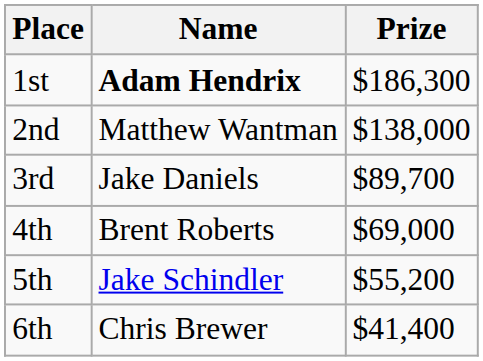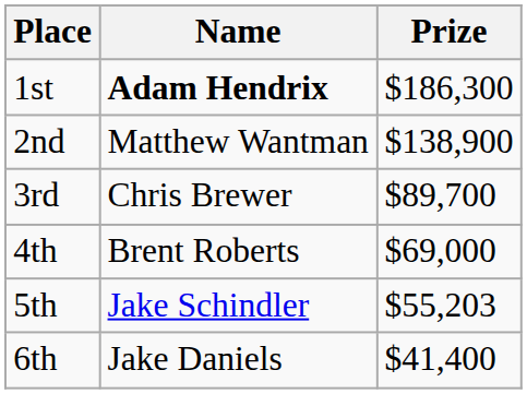2nd | Prize: $138,000 -> $138,900
3rd | Name: Jake Daniels -> Chris Brewer
5th | Prize: $55,200 -> $55,203
6th | Name: Chris Brewer -> Jake Daniels
